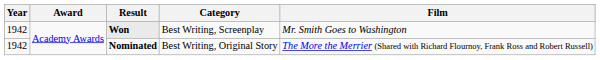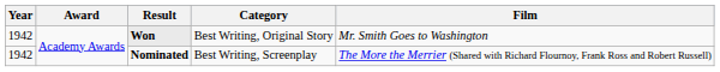Won | Category: Best Writing, Screenplay -> Best Writing, Original Story
Nominated | Category: Best Writing, Original Story -> Best Writing, Screenplay
